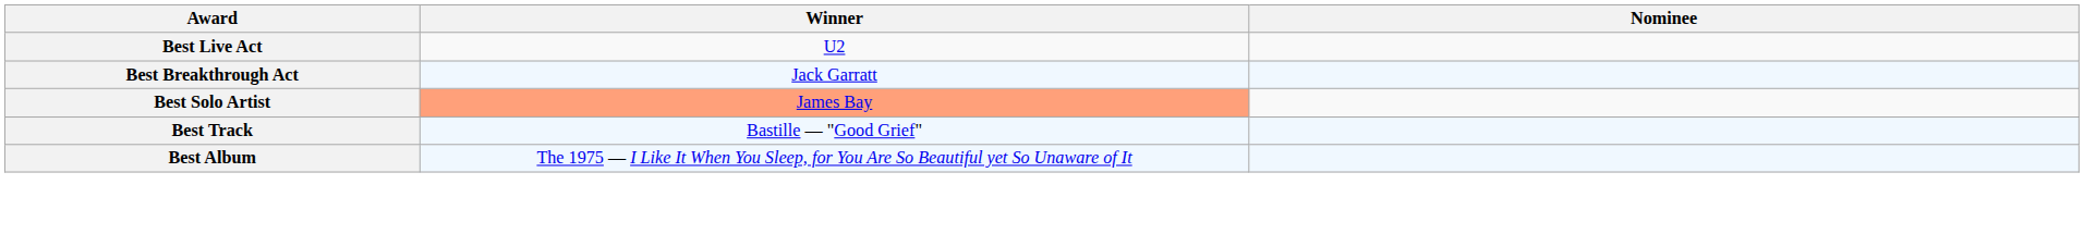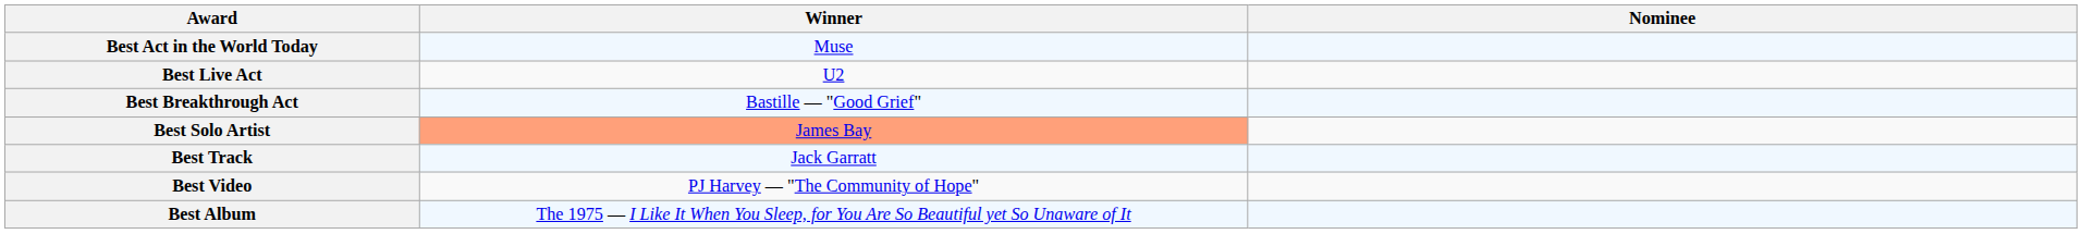+ row: Best Act in the World Today | Muse
Best Breakthrough Act | Winner: Jack Garratt -> Bastille — "Good Grief"
Best Track | Winner: Bastille — "Good Grief" -> Jack Garratt
+ row: Best Video | PJ Harvey — "The Community of Hope"
